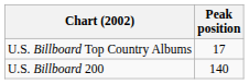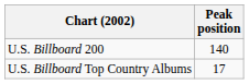rows swapped: U.S. Billboard Top Country Albums <-> U.S. Billboard 200
